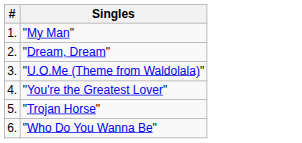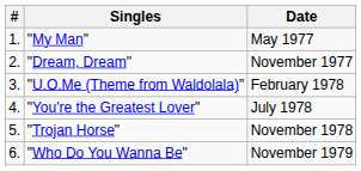+ column: Date | May 1977 | November 1977 | February 1978 | July 1978 | November 1978 | November 1979
